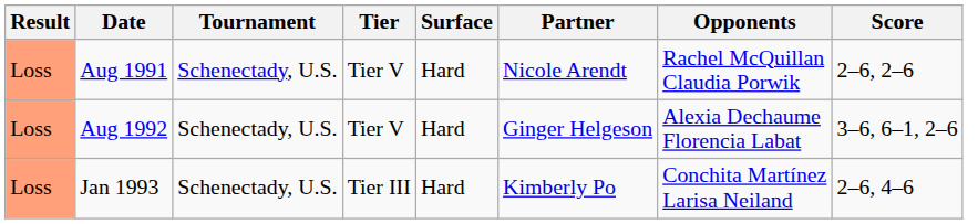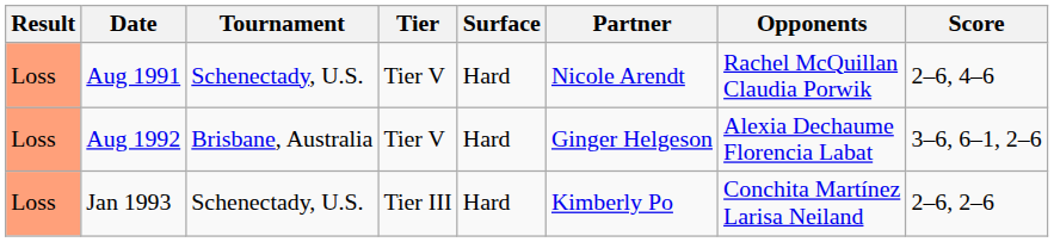Aug 1991 | Score: 2–6, 2–6 -> 2–6, 4–6
Aug 1992 | Tournament: Schenectady, U.S. -> Brisbane, Australia
Jan 1993 | Score: 2–6, 4–6 -> 2–6, 2–6
